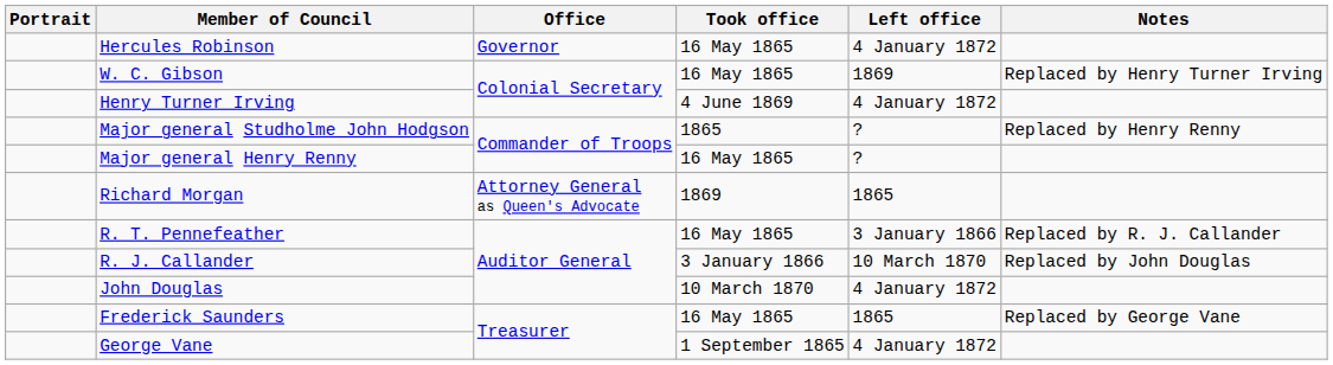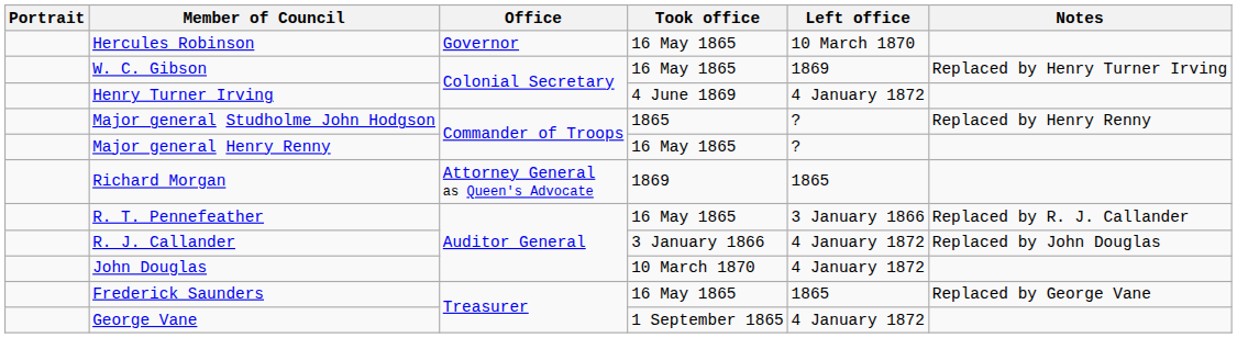Hercules Robinson | Left office: 4 January 1872 -> 10 March 1870
R. J. Callander | Left office: 10 March 1870 -> 4 January 1872
